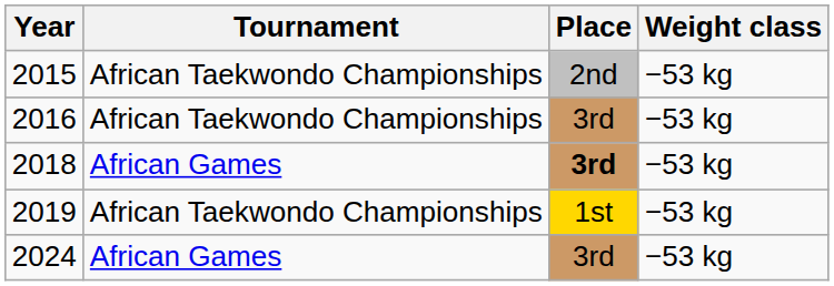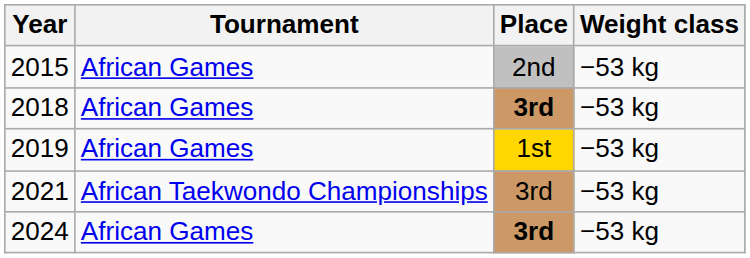2015 | Tournament: African Taekwondo Championships -> African Games
- row: 2016 | African Taekwondo Championships | 3rd | −53 kg
2019 | Tournament: African Taekwondo Championships -> African Games
+ row: 2021 | African Taekwondo Championships | 3rd | −53 kg
2024 | Place: normal -> bold
